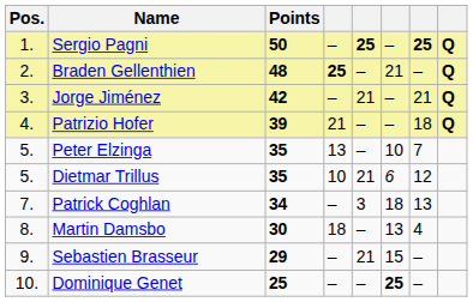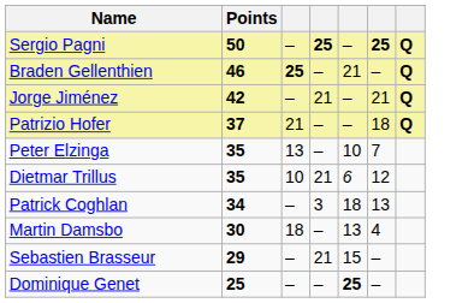- column: Pos. | 1. | 2. | 3. | 4. | 5. | 5. | 7. | 8. | 9. | 10.
Braden Gellenthien | Points: 48 -> 46
Patrizio Hofer | Points: 39 -> 37
